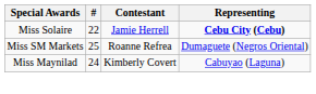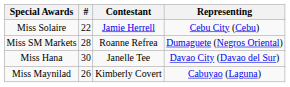Miss Solaire | Representing: bold -> normal
Miss SM Markets | #: 25 -> 28
+ row: Miss Hana | 30 | Janelle Tee | Davao City (Davao del Sur)
Miss Maynilad | #: 24 -> 26
